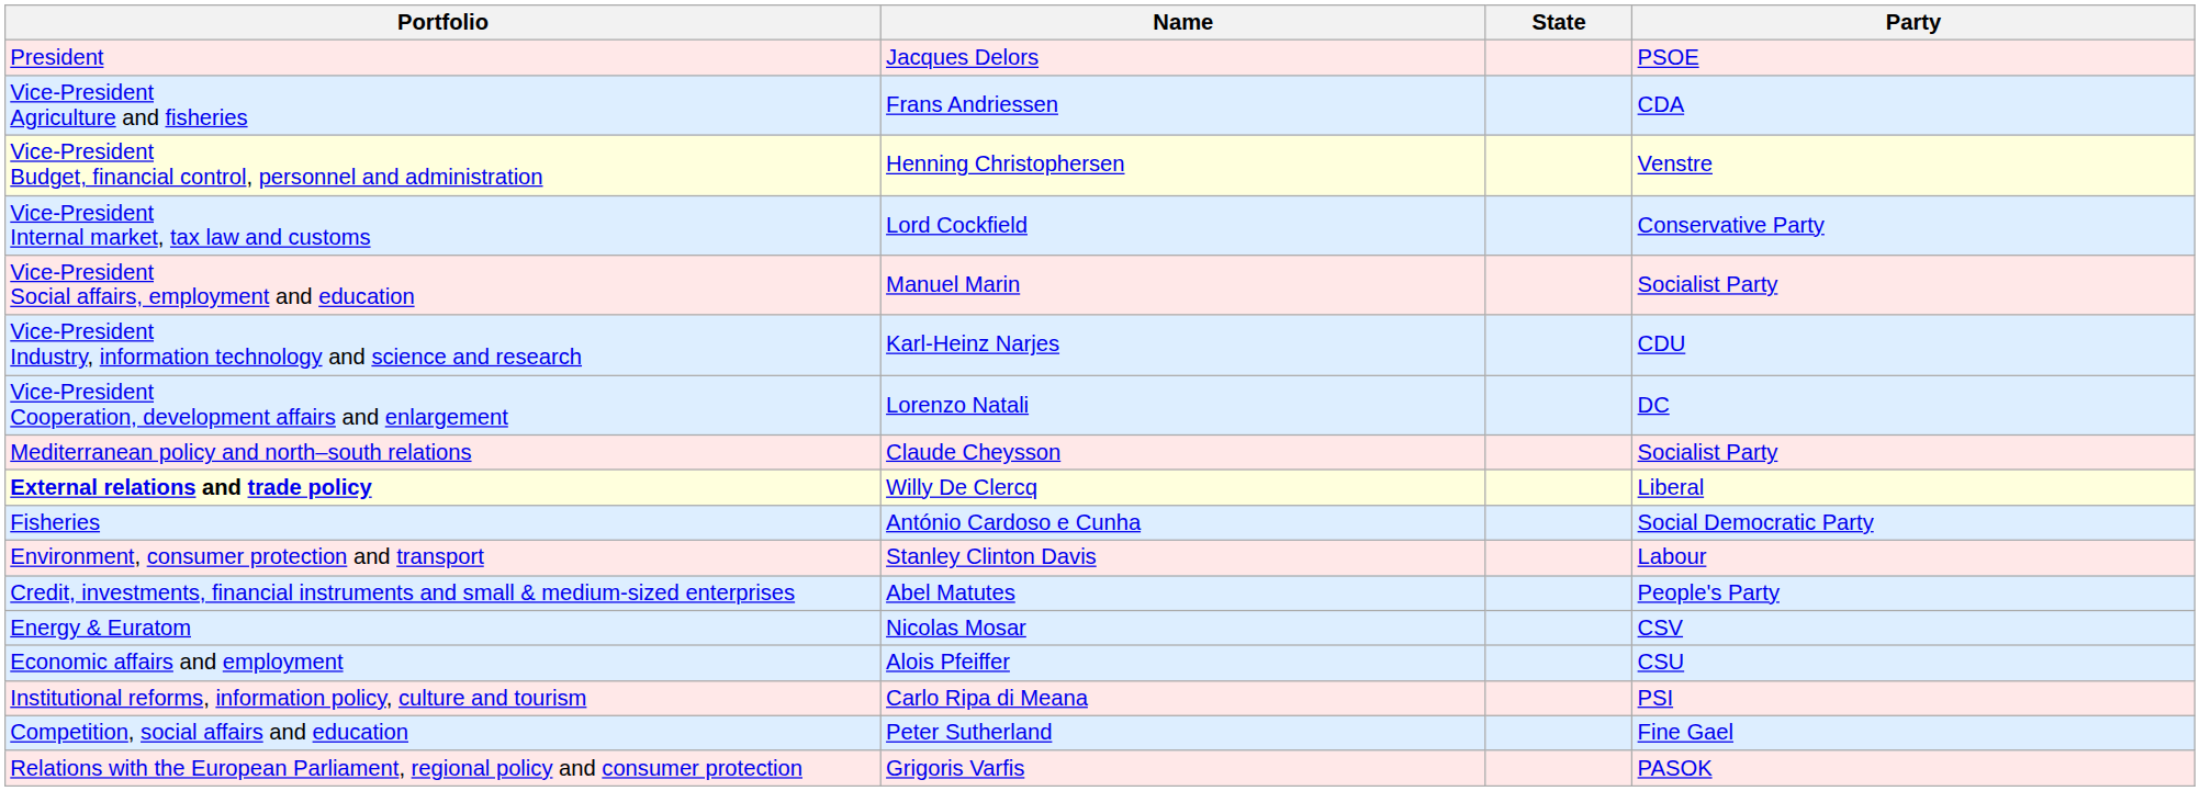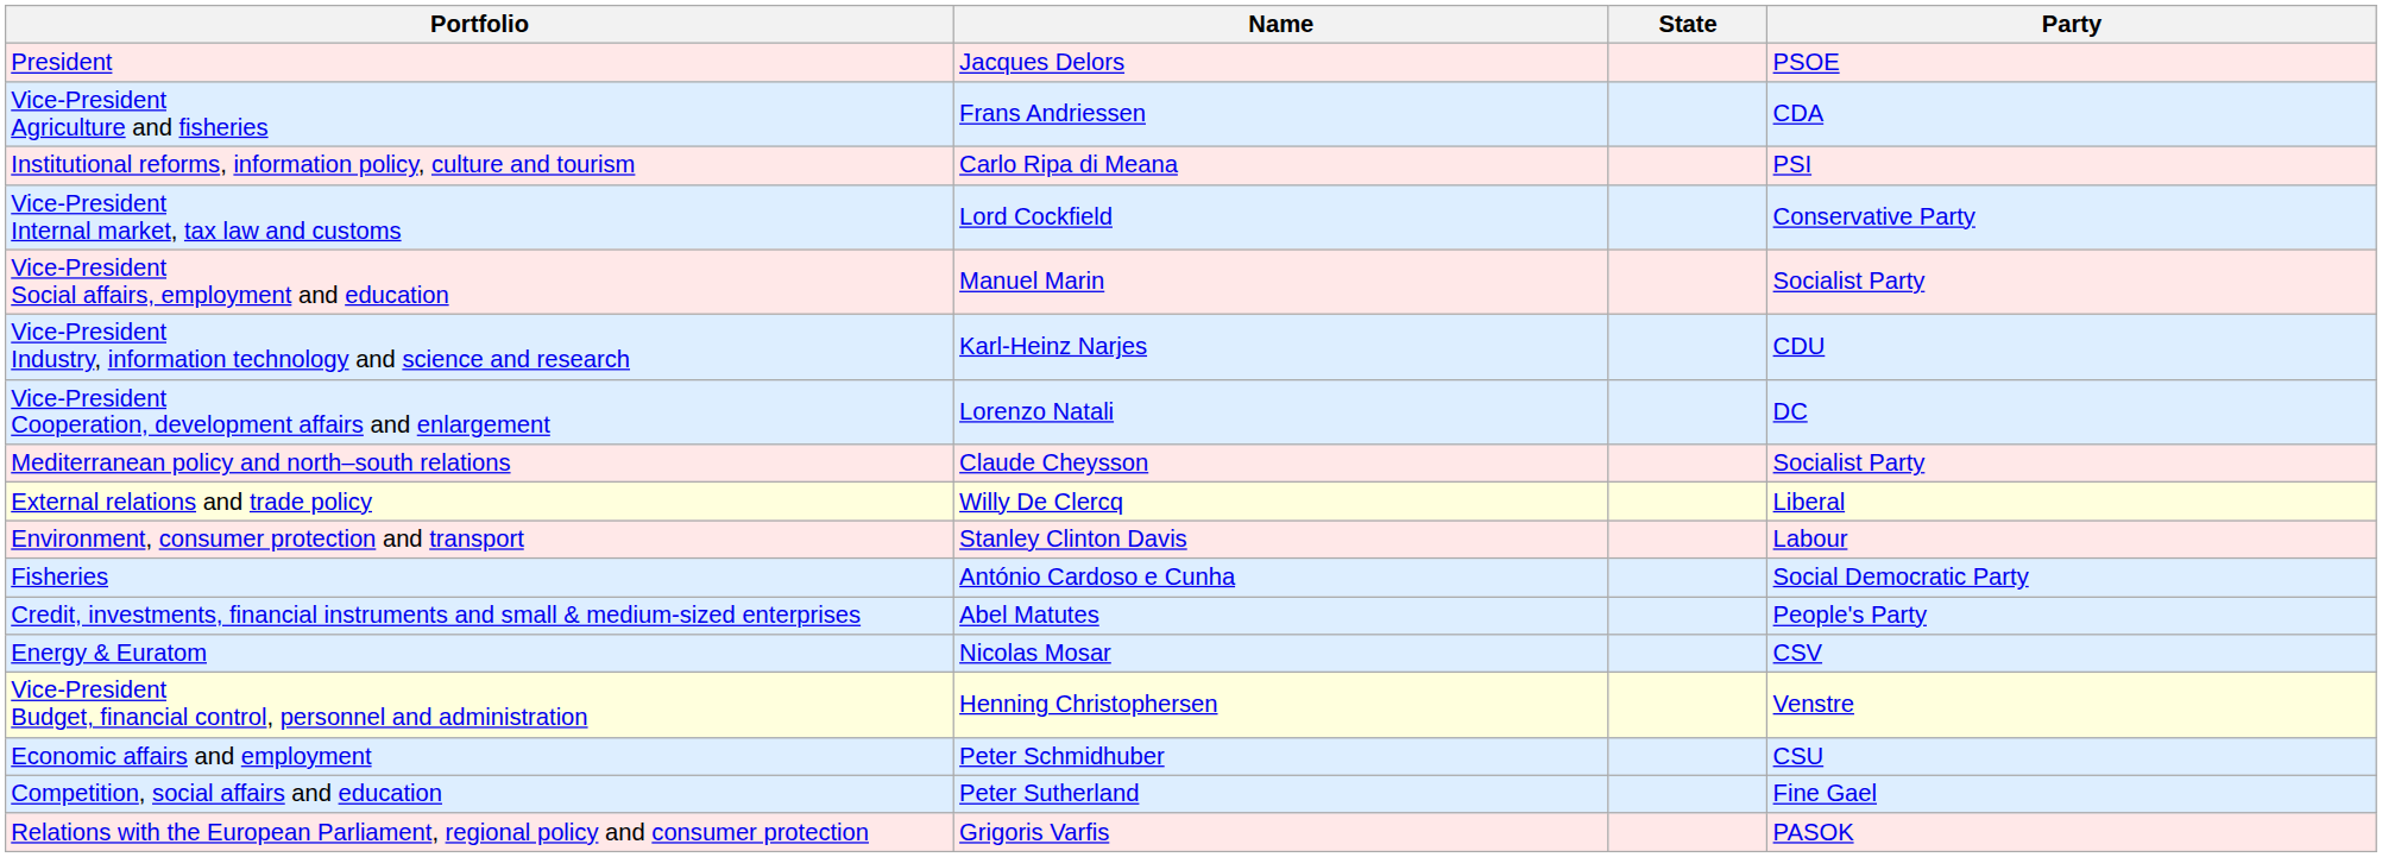rows swapped: Henning Christophersen <-> Carlo Ripa di Meana
Willy De Clercq | Portfolio: bold -> normal
rows swapped: Stanley Clinton Davis <-> António Cardoso e Cunha
- row: Economic affairs and employment | Alois Pfeiffer | CSU
+ row: Economic affairs and employment | Peter Schmidhuber | CSU
